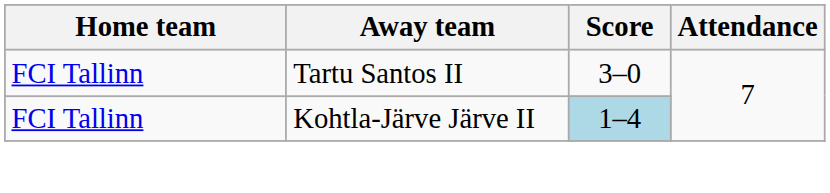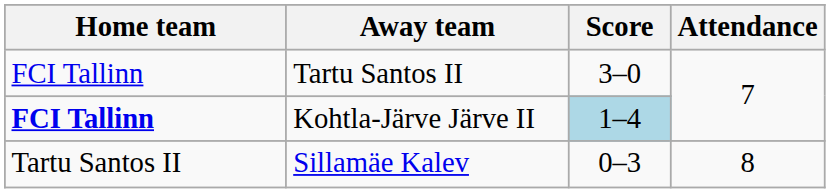Kohtla-Järve Järve II | Home team: normal -> bold
+ row: Tartu Santos II | Sillamäe Kalev | 0–3 | 8
